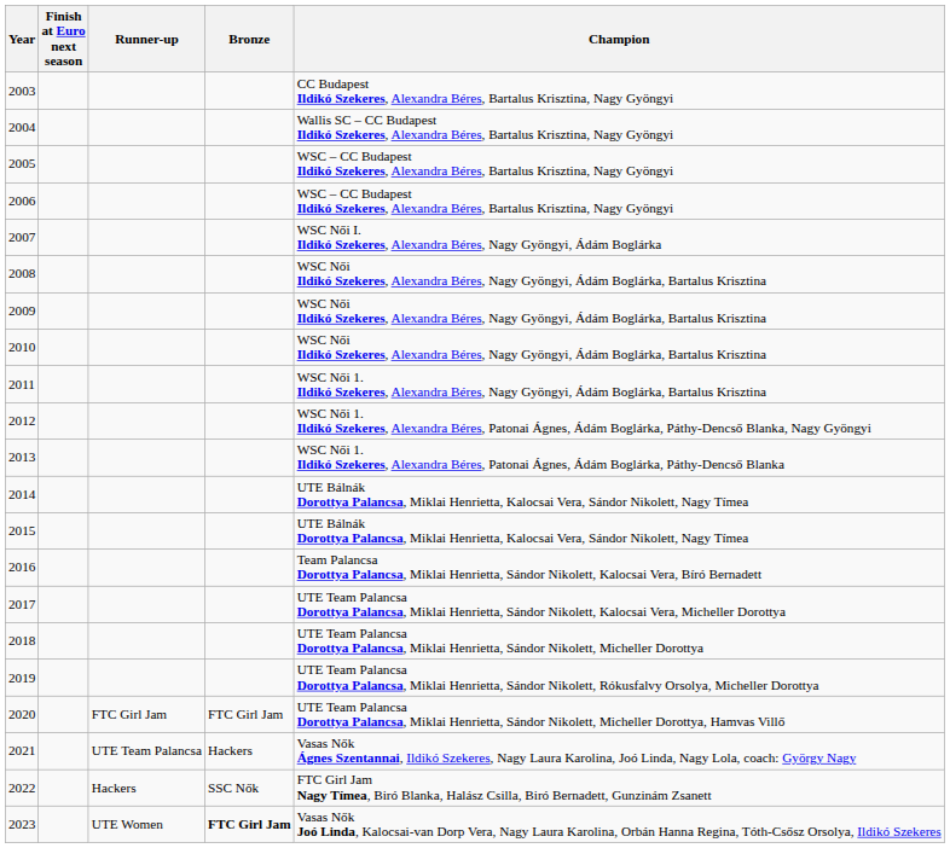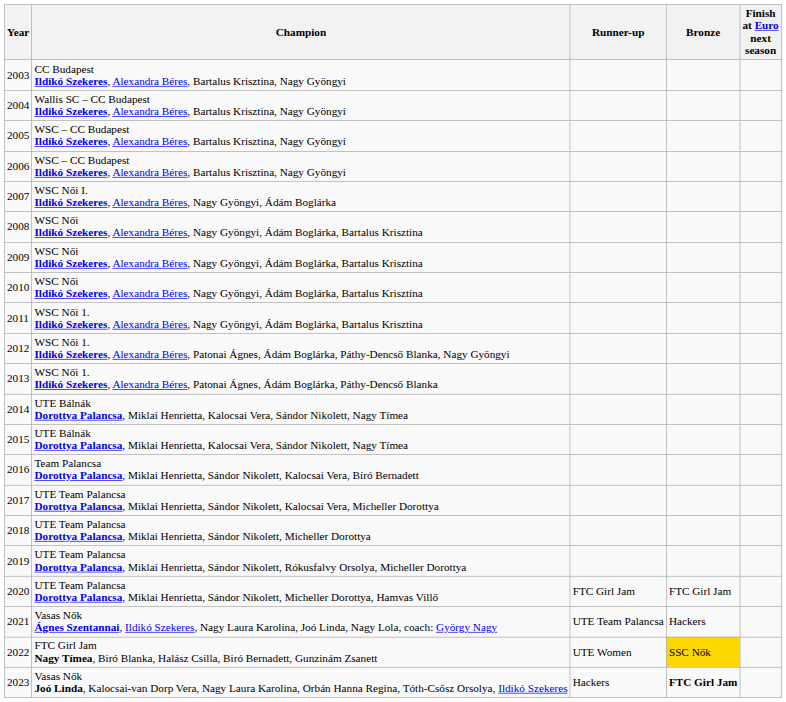columns swapped: Champion <-> Finish at Euro next season
2022 | Runner-up: Hackers -> UTE Women
2022 | Bronze: no background -> gold background
2023 | Runner-up: UTE Women -> Hackers
